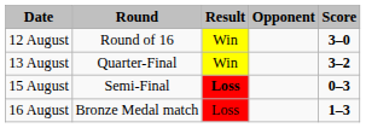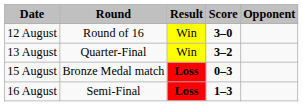columns swapped: Opponent <-> Score
15 August | Round: Semi-Final -> Bronze Medal match
16 August | Round: Bronze Medal match -> Semi-Final
16 August | Result: normal -> bold
